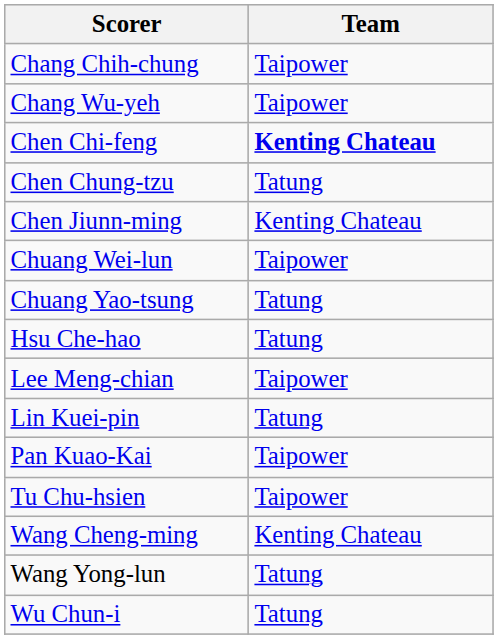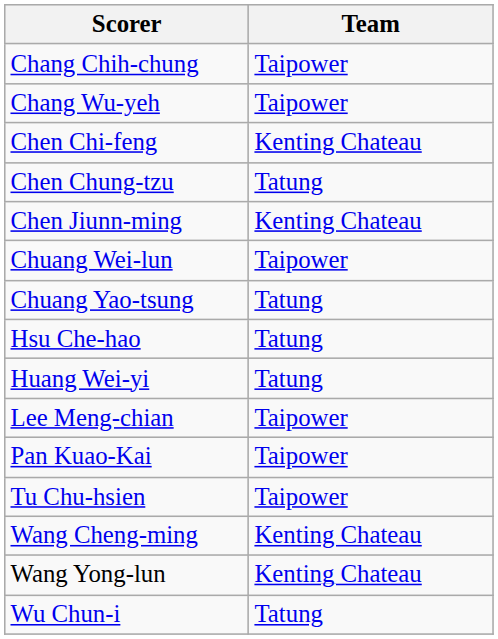Chen Chi-feng | Team: bold -> normal
+ row: Huang Wei-yi | Tatung
- row: Lin Kuei-pin | Tatung
Wang Yong-lun | Team: Tatung -> Kenting Chateau
